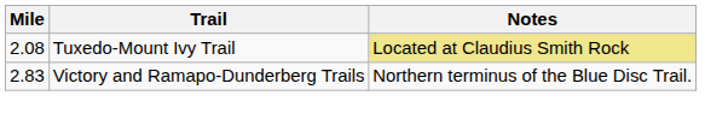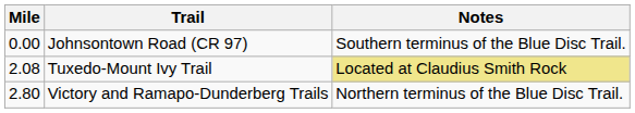+ row: 0.00 | Johnsontown Road (CR 97) | Southern terminus of the Blue Disc Trail.
Victory and Ramapo-Dunderberg Trails | Mile: 2.83 -> 2.80
